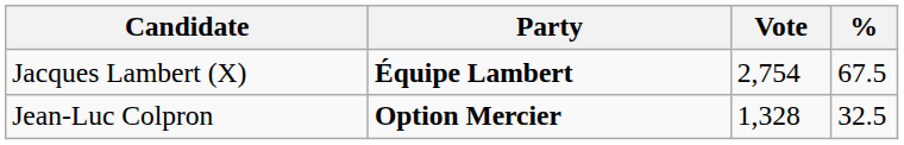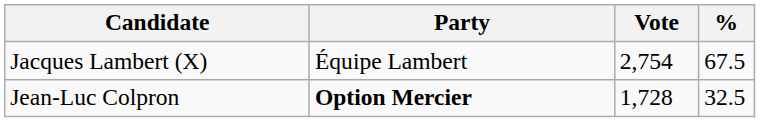Jacques Lambert (X) | Party: bold -> normal
Jean-Luc Colpron | Vote: 1,328 -> 1,728
